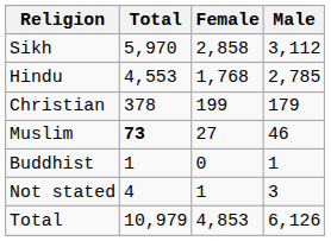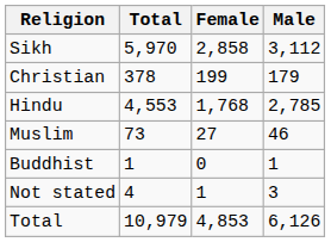rows swapped: Hindu <-> Christian
Muslim | Total: bold -> normal
